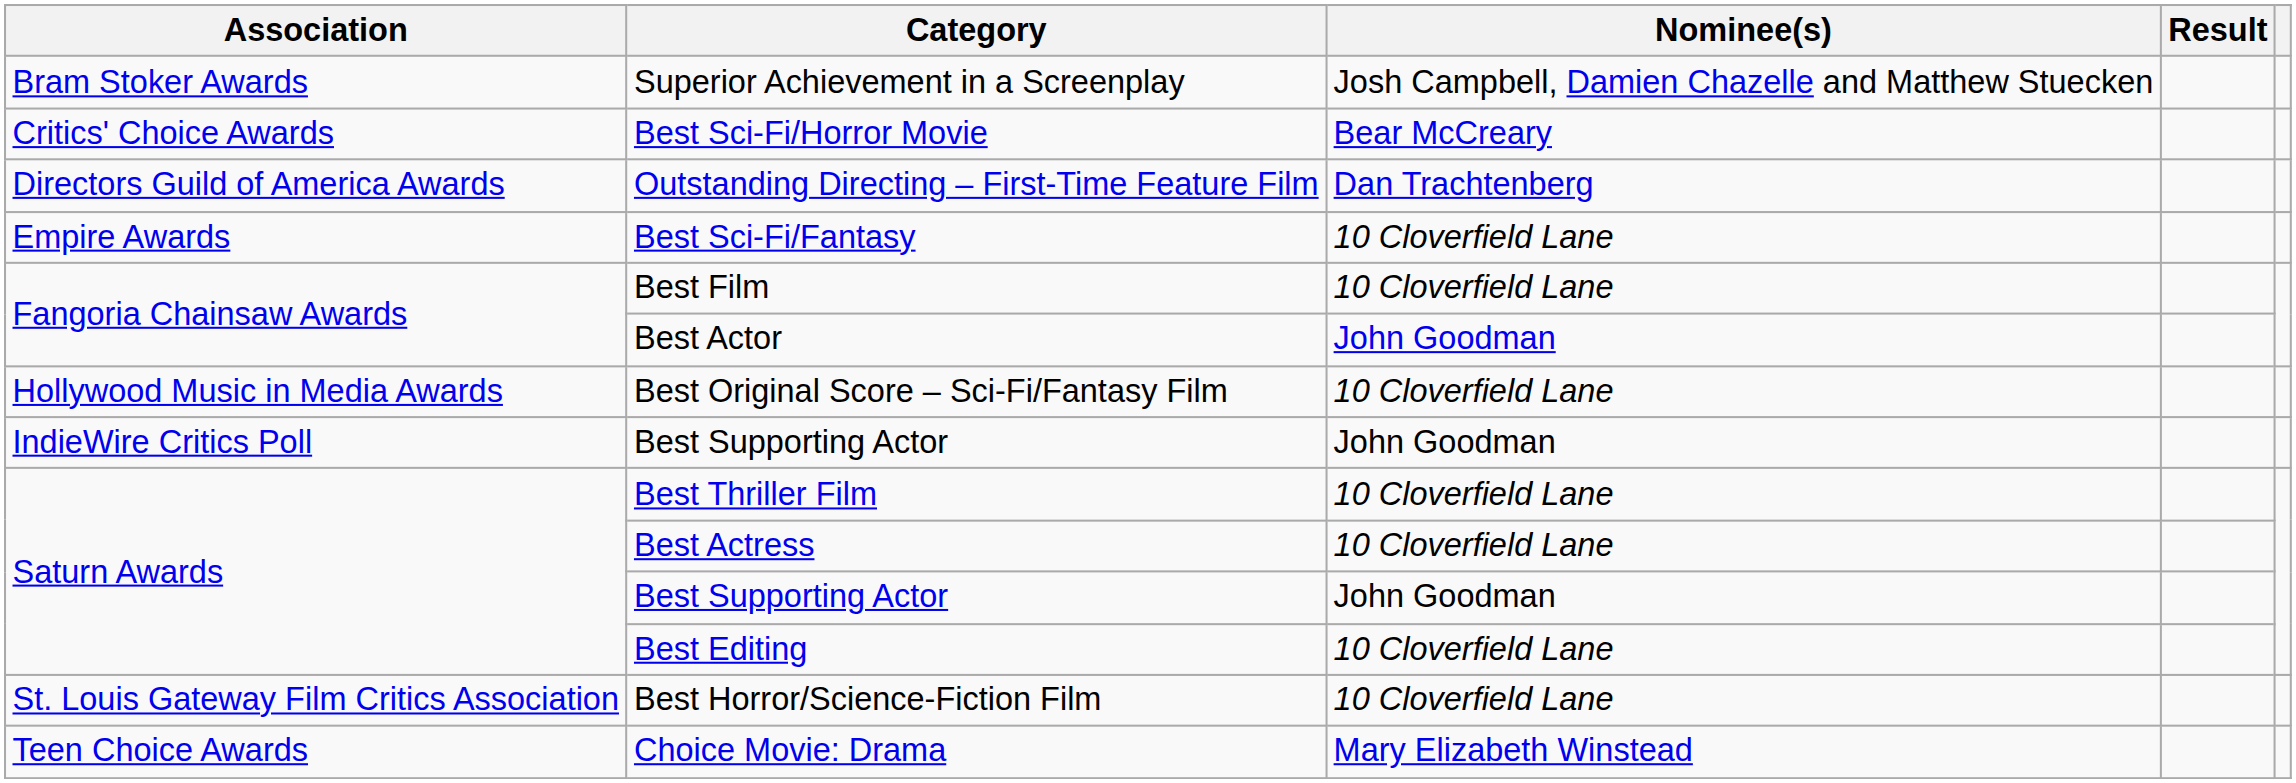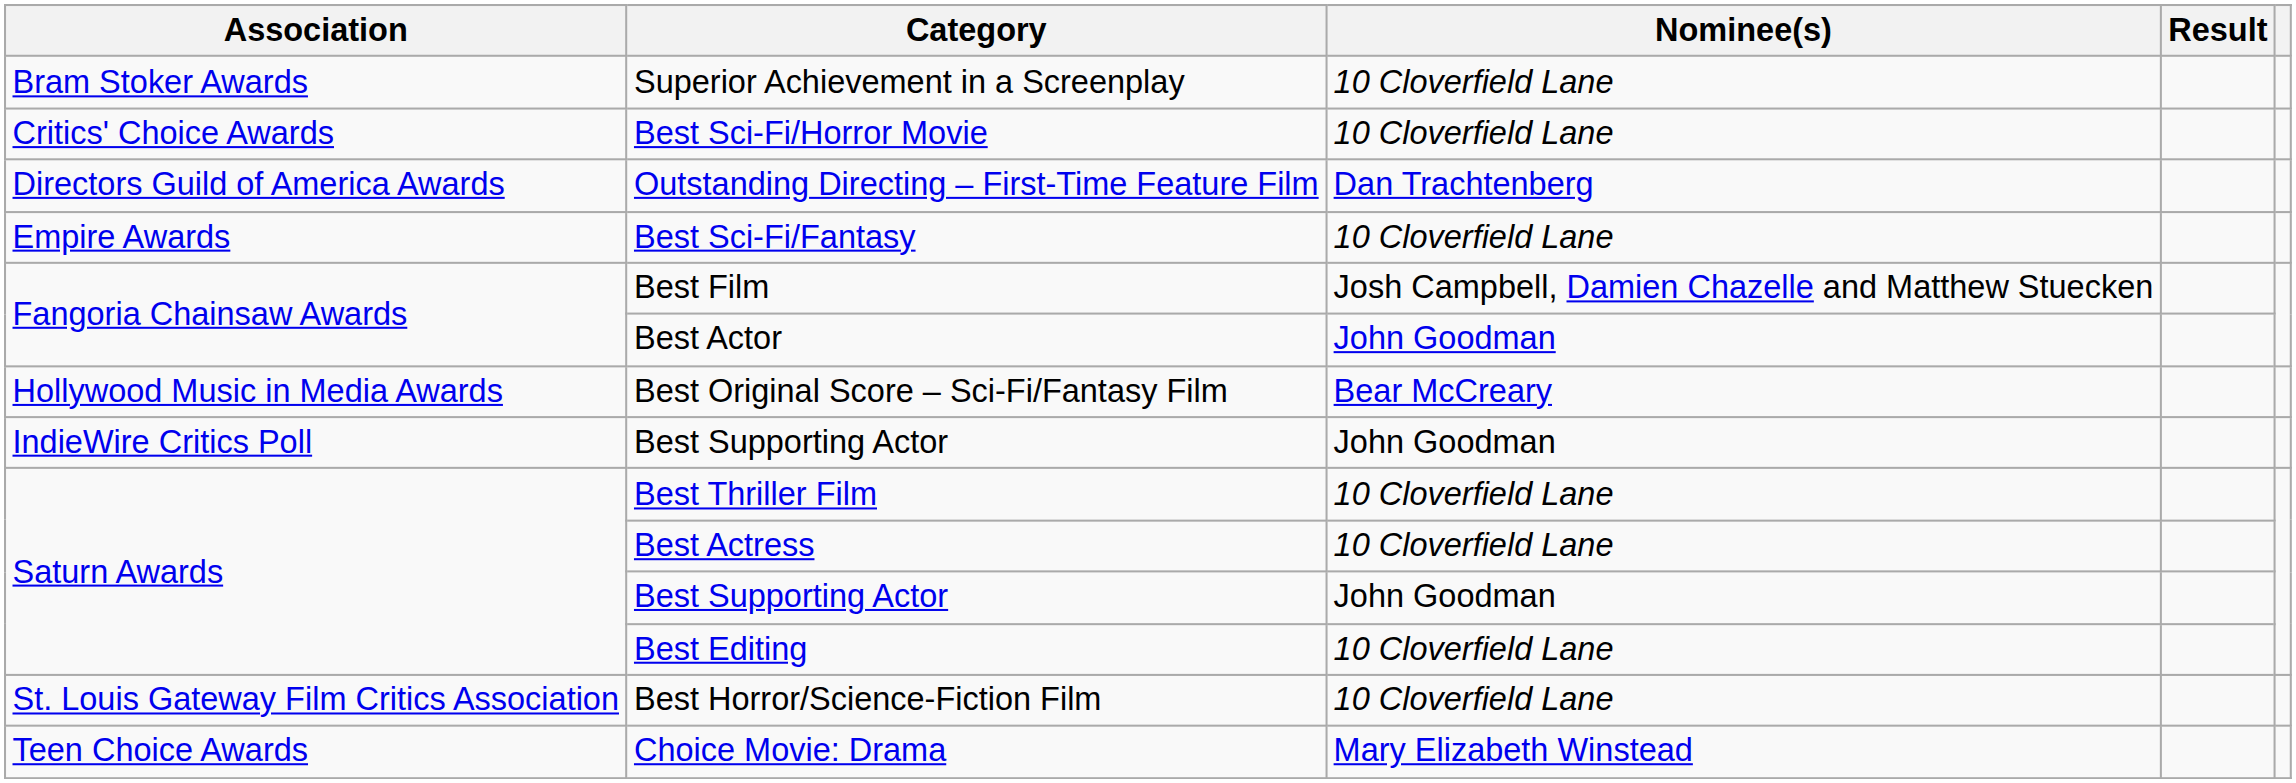Superior Achievement in a Screenplay | Nominee(s): Josh Campbell, Damien Chazelle and Matthew Stuecken -> 10 Cloverfield Lane
Best Sci-Fi/Horror Movie | Nominee(s): Bear McCreary -> 10 Cloverfield Lane
Best Film | Nominee(s): 10 Cloverfield Lane -> Josh Campbell, Damien Chazelle and Matthew Stuecken
Best Original Score – Sci-Fi/Fantasy Film | Nominee(s): 10 Cloverfield Lane -> Bear McCreary
